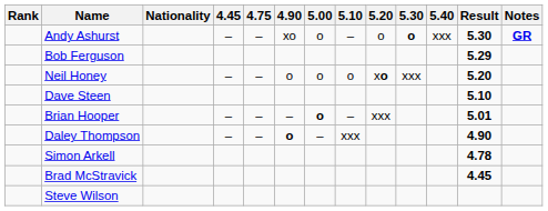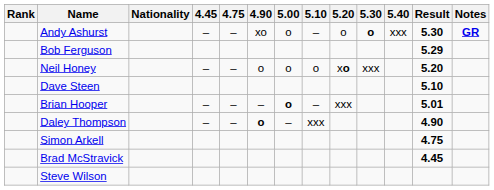Simon Arkell | Result: 4.78 -> 4.75
